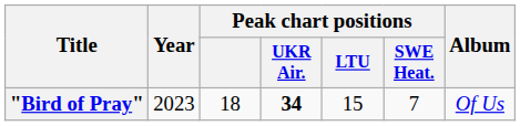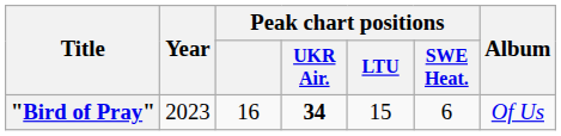"Bird of Pray" | Peak chart positions: 18 -> 16
"Bird of Pray" | Peak chart positions / SWE Heat.: 7 -> 6
